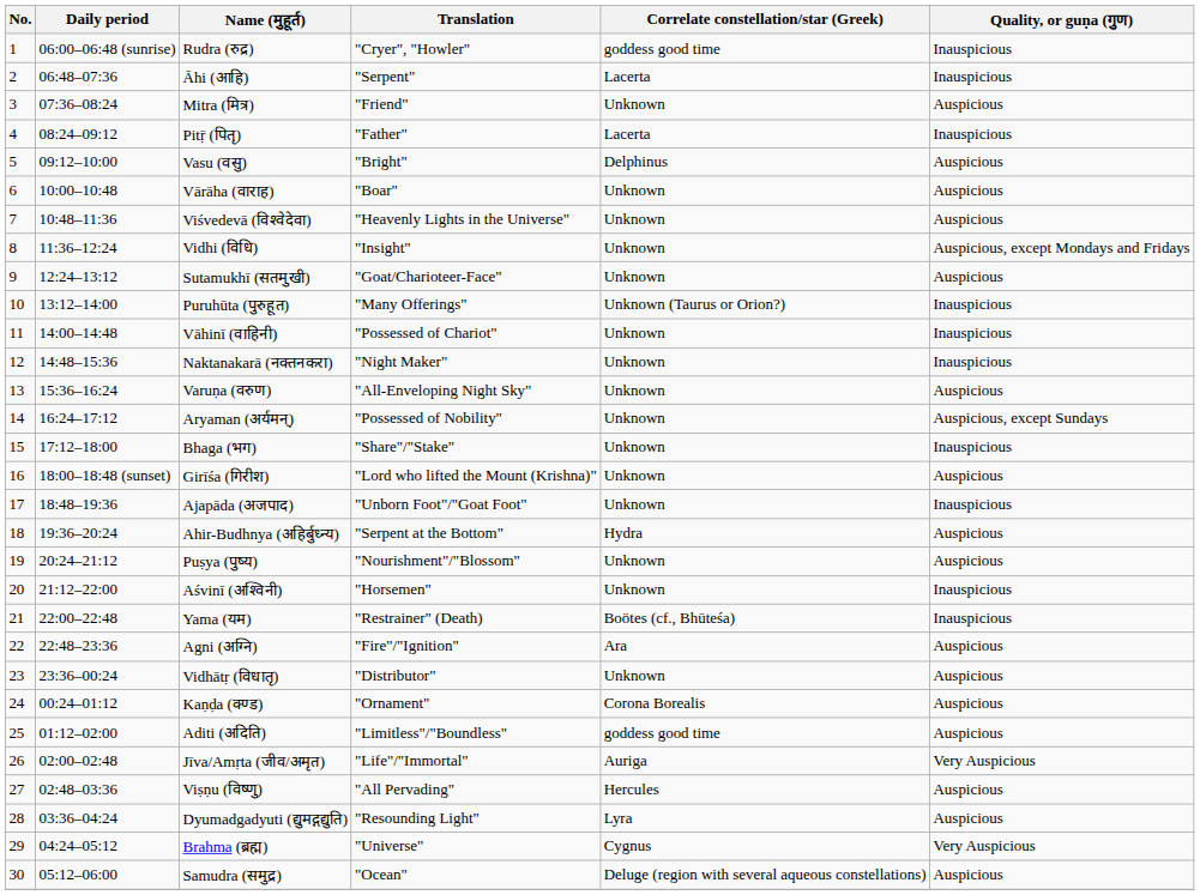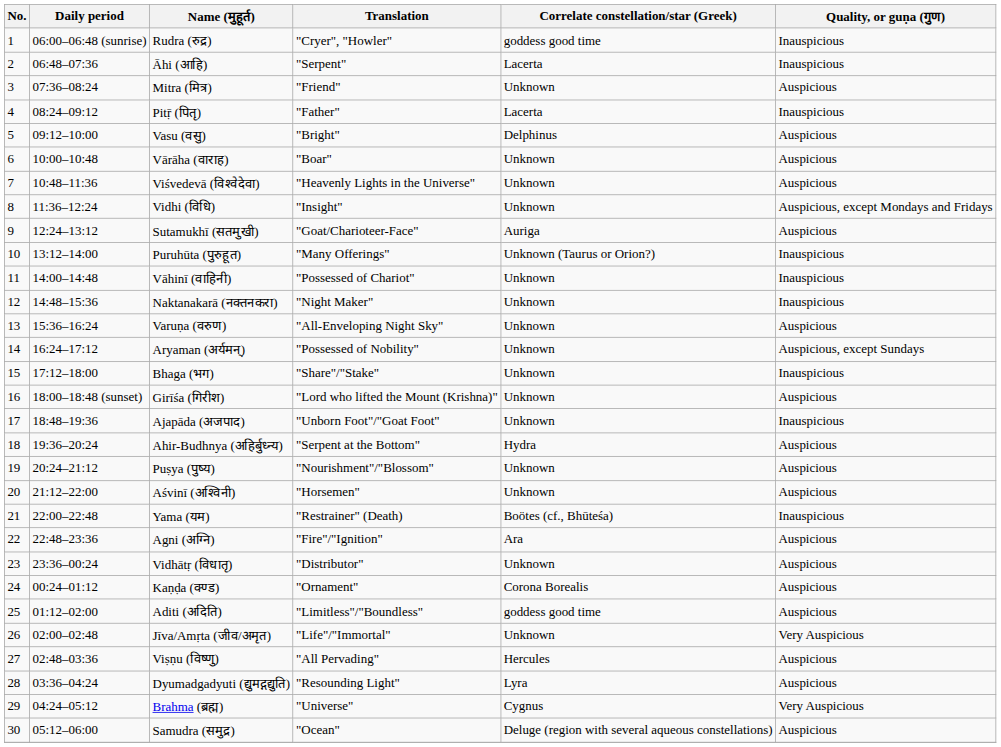Sutamukhī (सतमुखी) | Correlate constellation/star (Greek): Unknown -> Auriga
Aśvinī (अश्विनी) | Quality, or guṇa (गुण): Inauspicious -> Auspicious
Jīva/Amṛta (जीव/अमृत) | Correlate constellation/star (Greek): Auriga -> Unknown
